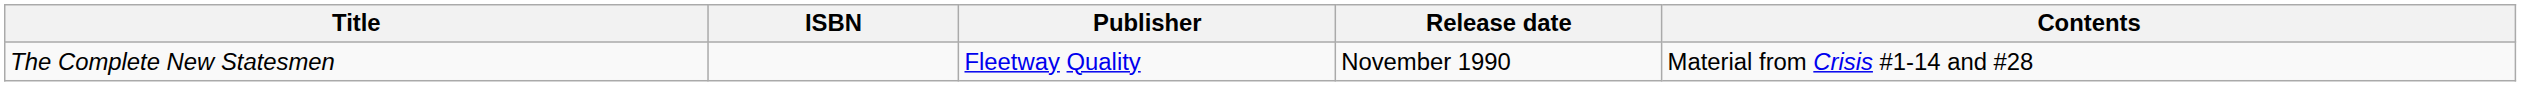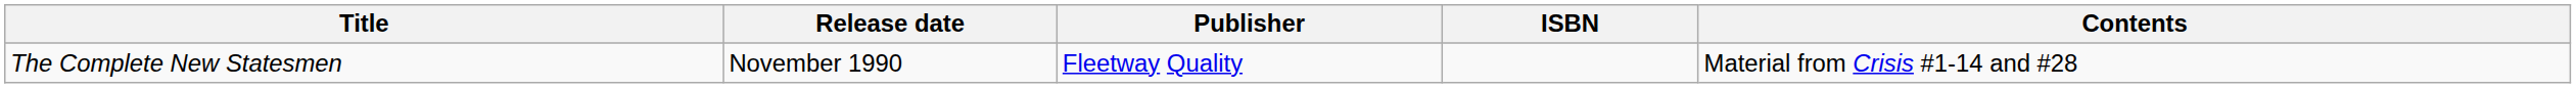columns swapped: ISBN <-> Release date
